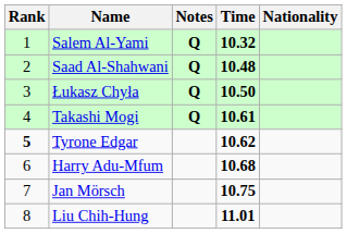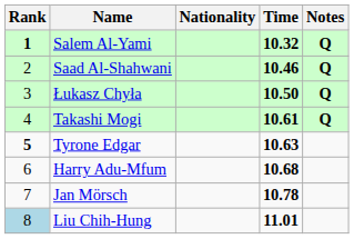columns swapped: Nationality <-> Notes
Salem Al-Yami | Rank: normal -> bold
Saad Al-Shahwani | Time: 10.48 -> 10.46
Tyrone Edgar | Time: 10.62 -> 10.63
Jan Mörsch | Time: 10.75 -> 10.78
Liu Chih-Hung | Rank: no background -> lightblue background
